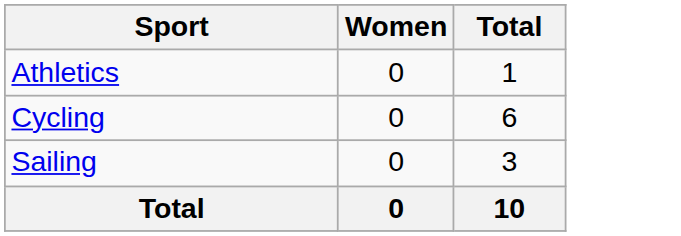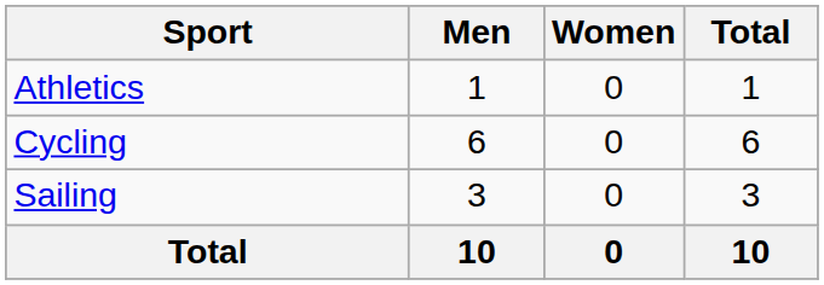+ column: Men | 1 | 6 | 3 | 10
